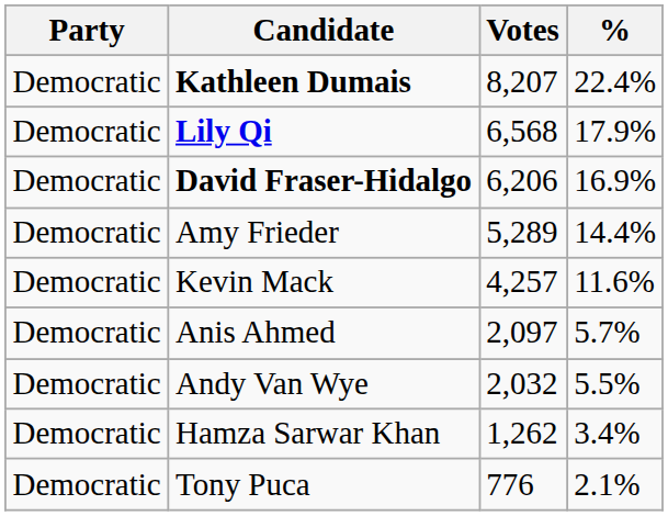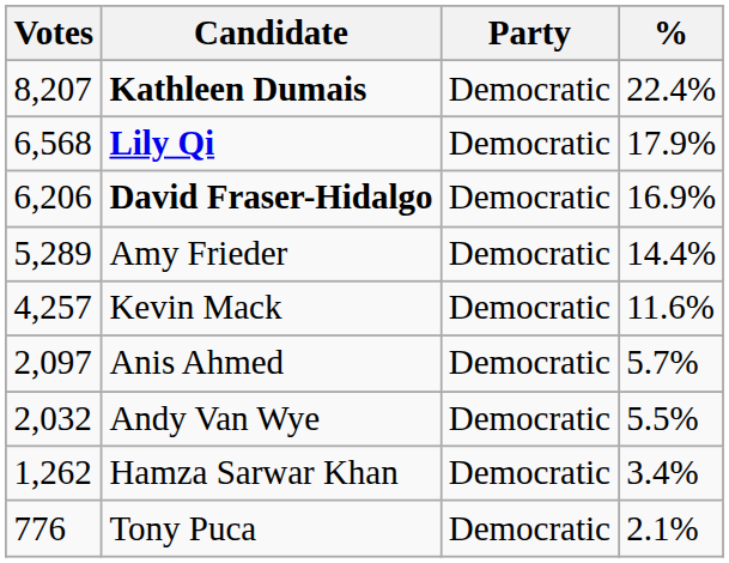columns swapped: Party <-> Votes
